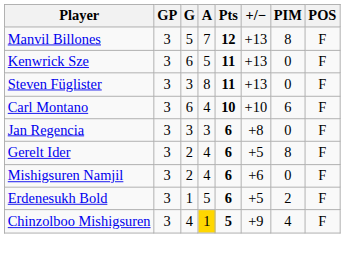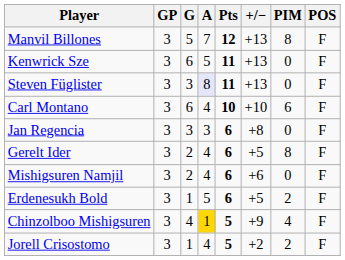Steven Füglister | A: no background -> lavender background
+ row: Jorell Crisostomo | 3 | 1 | 4 | 5 | +2 | 2 | F
